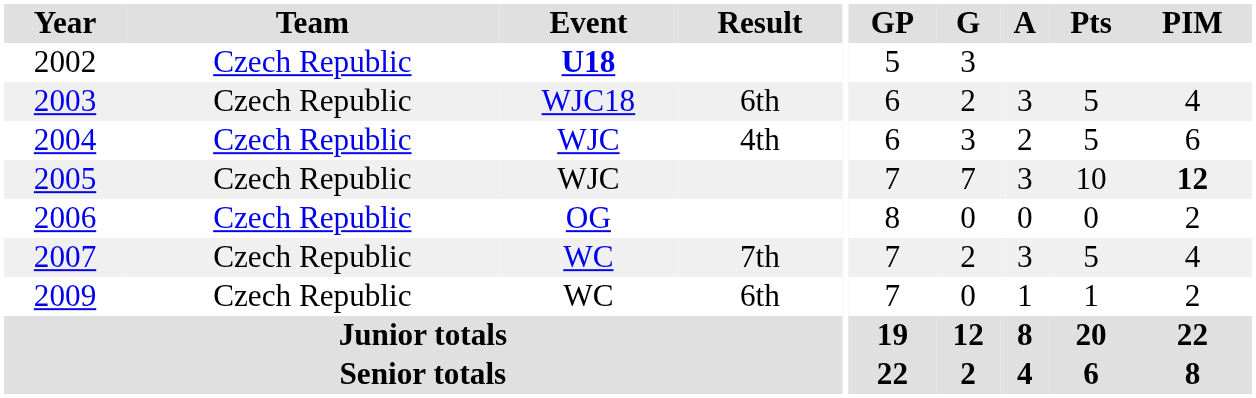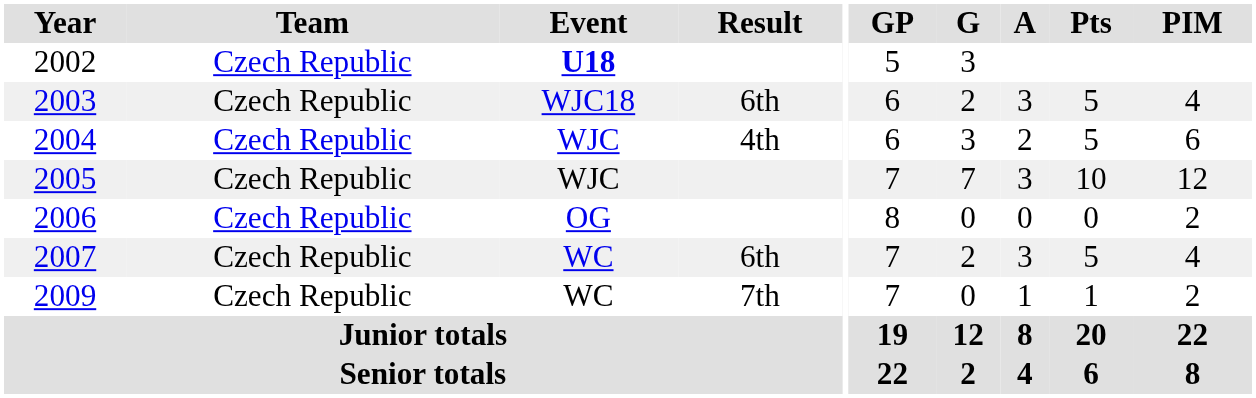2005 | PIM: bold -> normal
2007 | Result: 7th -> 6th
2009 | Result: 6th -> 7th
